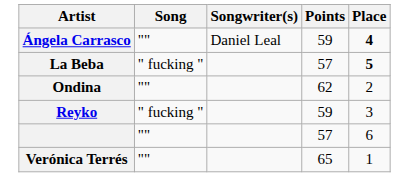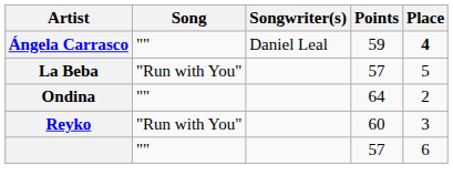La Beba | Song: " fucking " -> "Run with You"
La Beba | Place: bold -> normal
Ondina | Points: 62 -> 64
Reyko | Song: " fucking " -> "Run with You"
Reyko | Points: 59 -> 60
- row: Verónica Terrés | "" | 65 | 1
